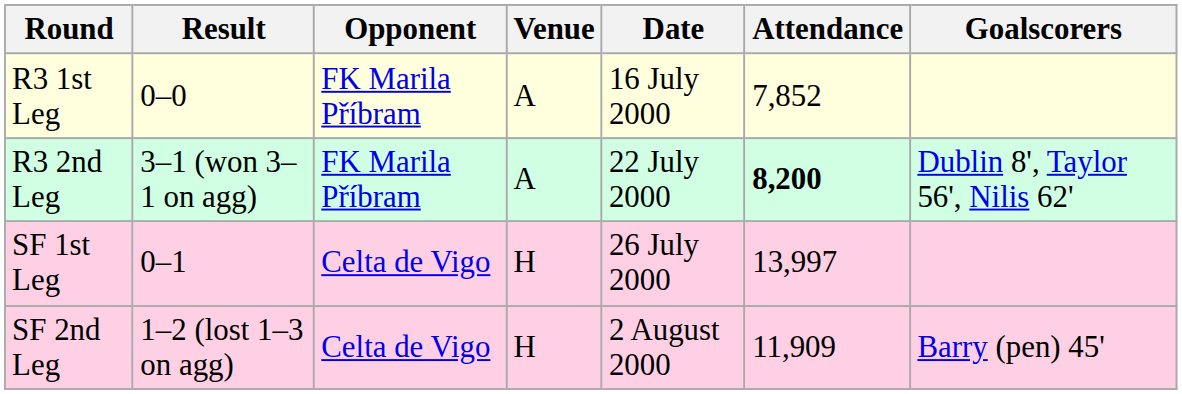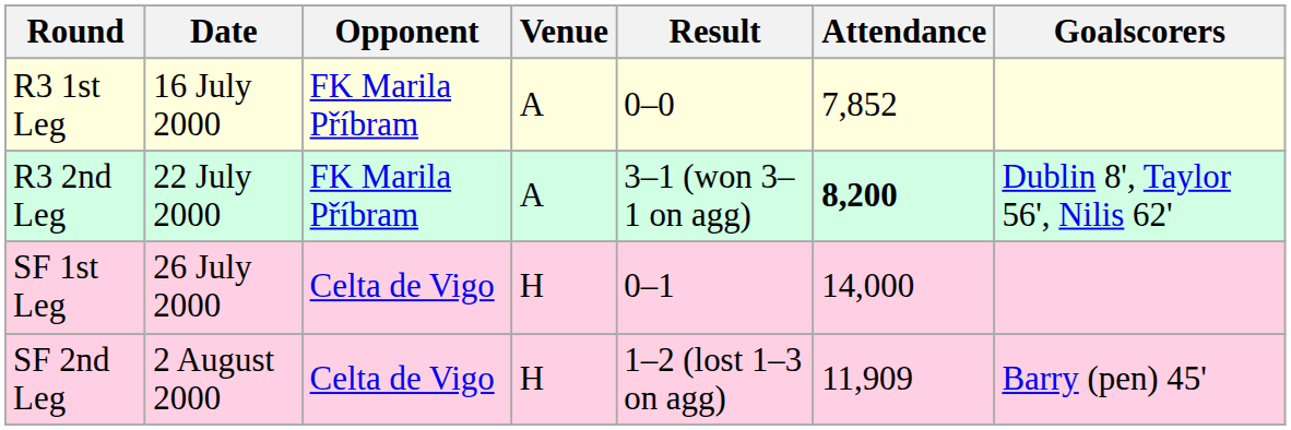columns swapped: Date <-> Result
SF 1st Leg | Attendance: 13,997 -> 14,000
